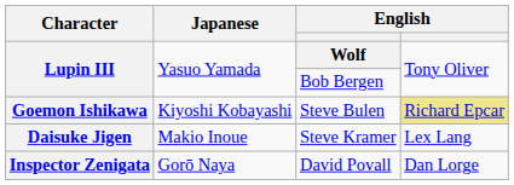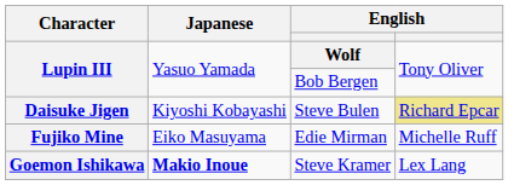Steve Bulen | Character: Goemon Ishikawa -> Daisuke Jigen
+ row: Fujiko Mine | Eiko Masuyama | Edie Mirman | Michelle Ruff
Steve Kramer | Character: Daisuke Jigen -> Goemon Ishikawa
Steve Kramer | Japanese: normal -> bold
- row: Inspector Zenigata | Gorō Naya | David Povall | Dan Lorge
